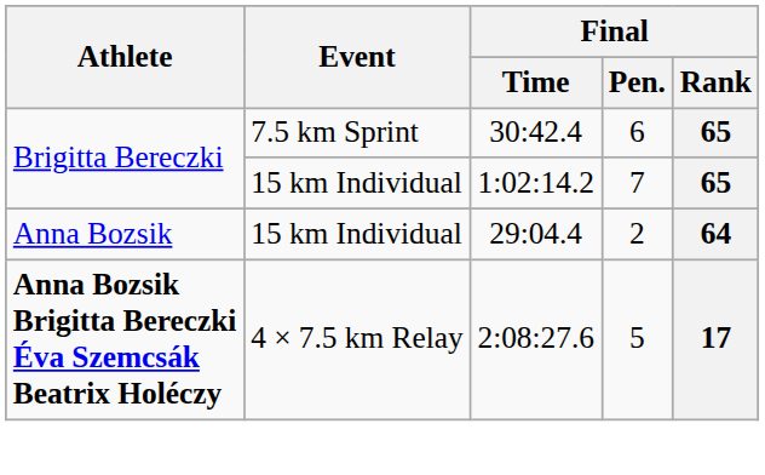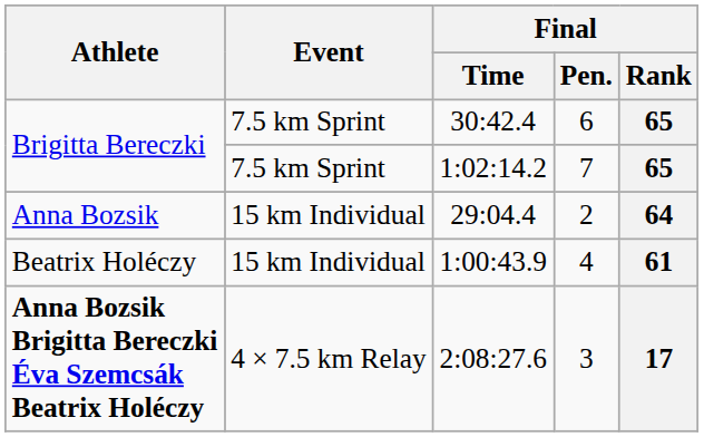1:02:14.2 | Event: 15 km Individual -> 7.5 km Sprint
+ row: Beatrix Holéczy | 15 km Individual | 1:00:43.9 | 4 | 61
2:08:27.6 | Final / Pen.: 5 -> 3
